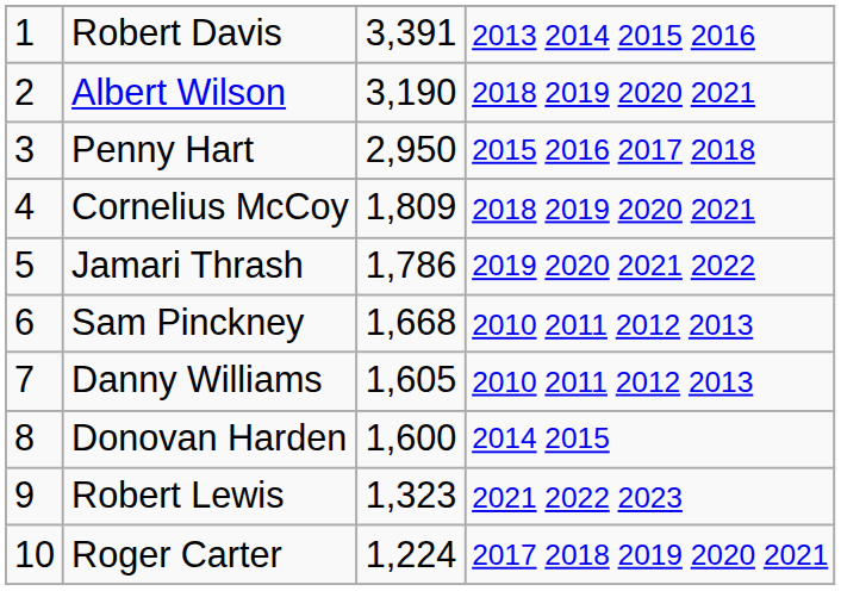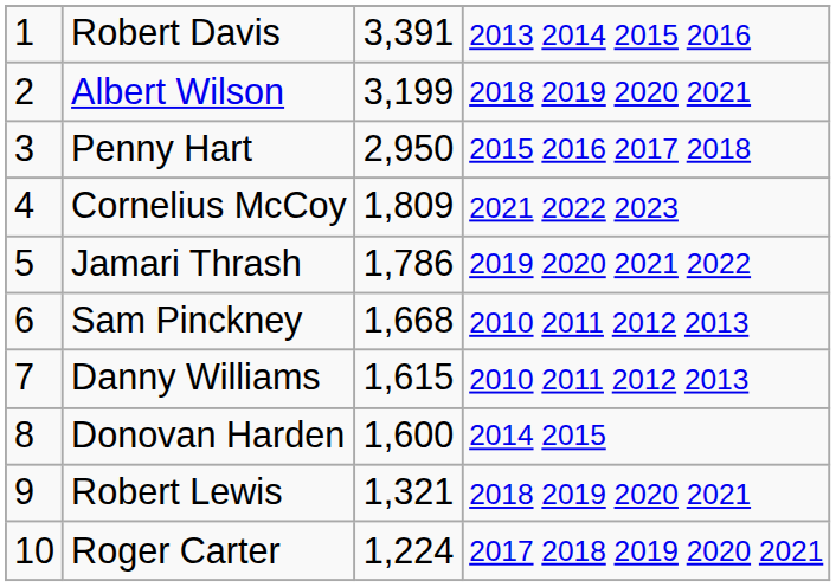Albert Wilson | column 3: 3,190 -> 3,199
Cornelius McCoy | column 4: 2018 2019 2020 2021 -> 2021 2022 2023
Danny Williams | column 3: 1,605 -> 1,615
Robert Lewis | column 3: 1,323 -> 1,321
Robert Lewis | column 4: 2021 2022 2023 -> 2018 2019 2020 2021
